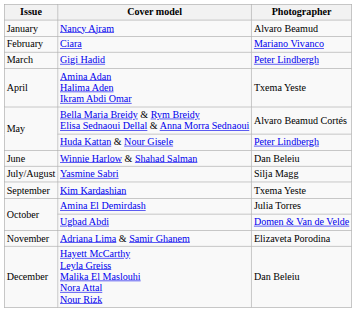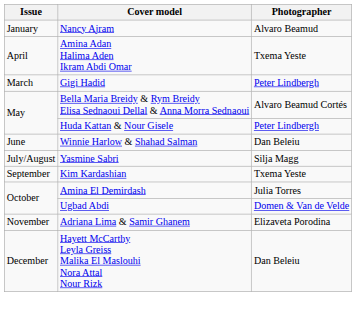- row: February | Ciara | Mariano Vivanco
rows swapped: Gigi Hadid <-> Amina Adan Halima Aden Ikram Abdi Omar
